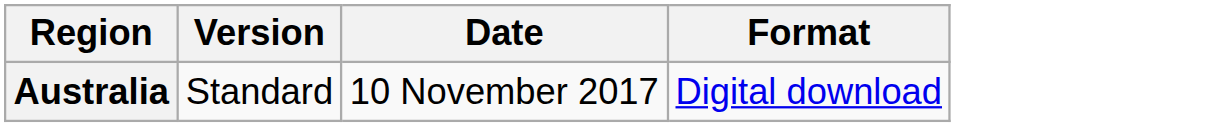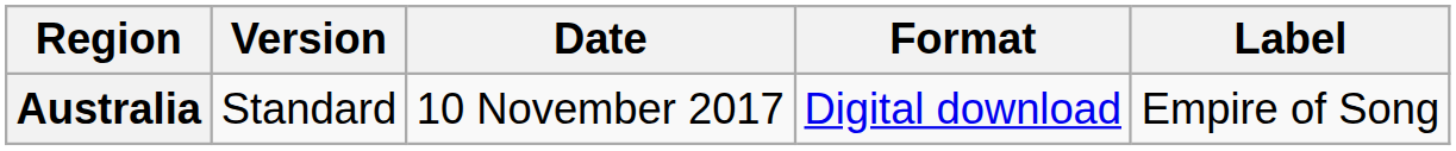+ column: Label | Empire of Song
